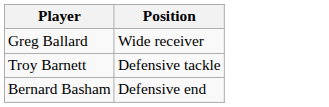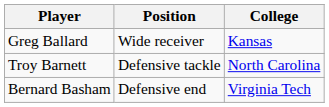+ column: College | Kansas | North Carolina | Virginia Tech
